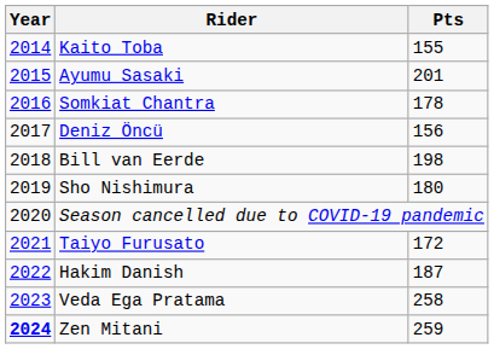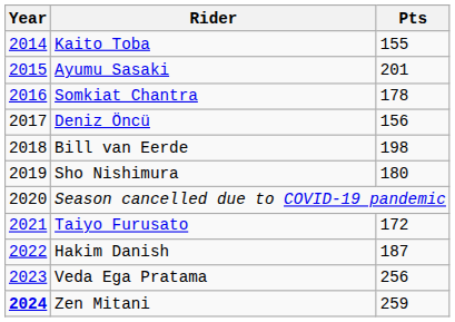Veda Ega Pratama | Pts: 258 -> 256
